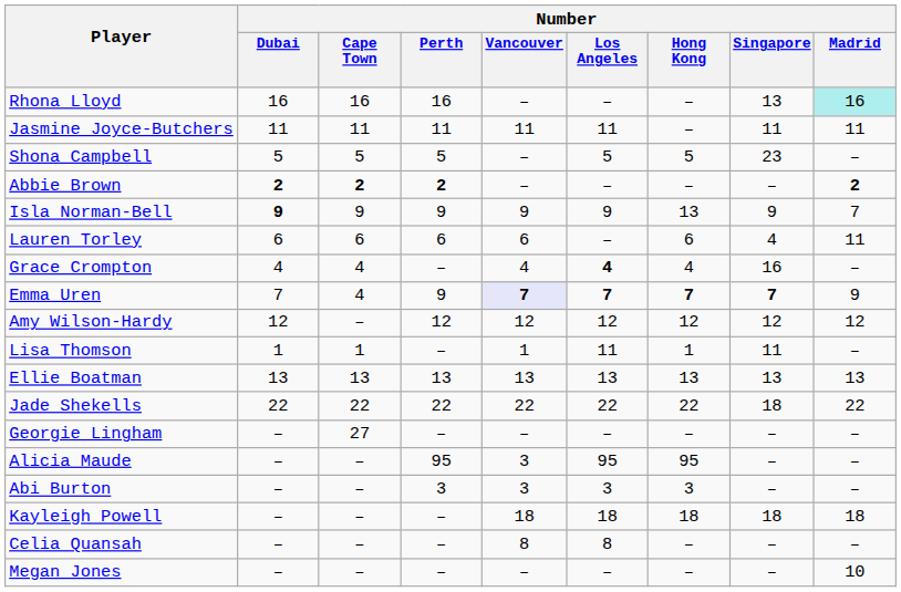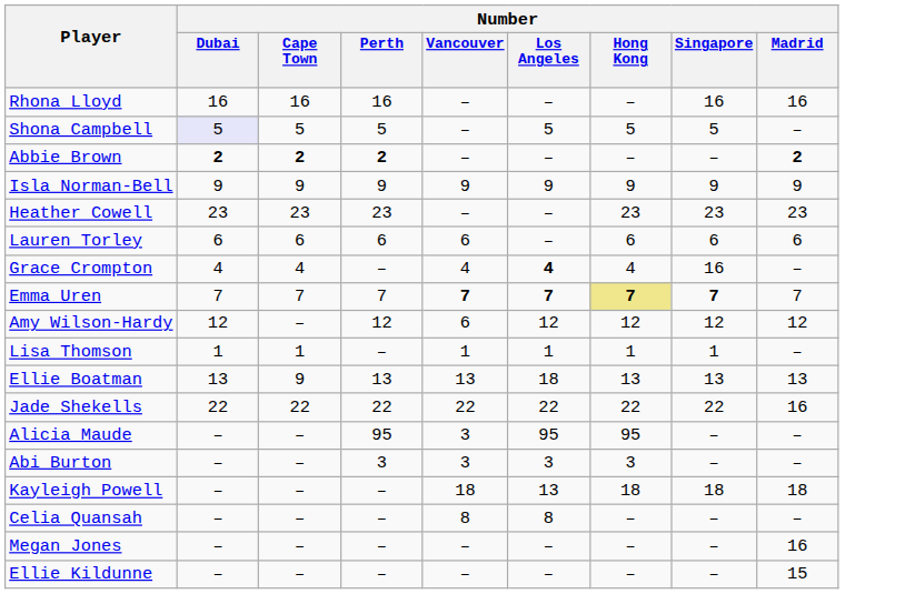Rhona Lloyd | Number / Singapore: 13 -> 16
Rhona Lloyd | Number / Madrid: paleturquoise background -> no background
- row: Jasmine Joyce-Butchers | 11 | 11 | 11 | 11 | 11 | – | 11 | 11
Shona Campbell | Number / Dubai: no background -> lavender background
Shona Campbell | Number / Singapore: 23 -> 5
Isla Norman-Bell | Number / Dubai: bold -> normal
Isla Norman-Bell | Number / Hong Kong: 13 -> 9
Isla Norman-Bell | Number / Madrid: 7 -> 9
+ row: Heather Cowell | 23 | 23 | 23 | – | – | 23 | 23 | 23
Lauren Torley | Number / Singapore: 4 -> 6
Lauren Torley | Number / Madrid: 11 -> 6
Emma Uren | Number / Cape Town: 4 -> 7
Emma Uren | Number / Perth: 9 -> 7
Emma Uren | Number / Vancouver: lavender background -> no background
Emma Uren | Number / Hong Kong: no background -> khaki background
Emma Uren | Number / Madrid: 9 -> 7
Amy Wilson-Hardy | Number / Vancouver: 12 -> 6
Lisa Thomson | Number / Los Angeles: 11 -> 1
Lisa Thomson | Number / Singapore: 11 -> 1
Ellie Boatman | Number / Cape Town: 13 -> 9
Ellie Boatman | Number / Los Angeles: 13 -> 18
Jade Shekells | Number / Singapore: 18 -> 22
Jade Shekells | Number / Madrid: 22 -> 16
- row: Georgie Lingham | – | 27 | – | – | – | – | – | –
Kayleigh Powell | Number / Los Angeles: 18 -> 13
Megan Jones | Number / Madrid: 10 -> 16
+ row: Ellie Kildunne | – | – | – | – | – | – | – | 15
